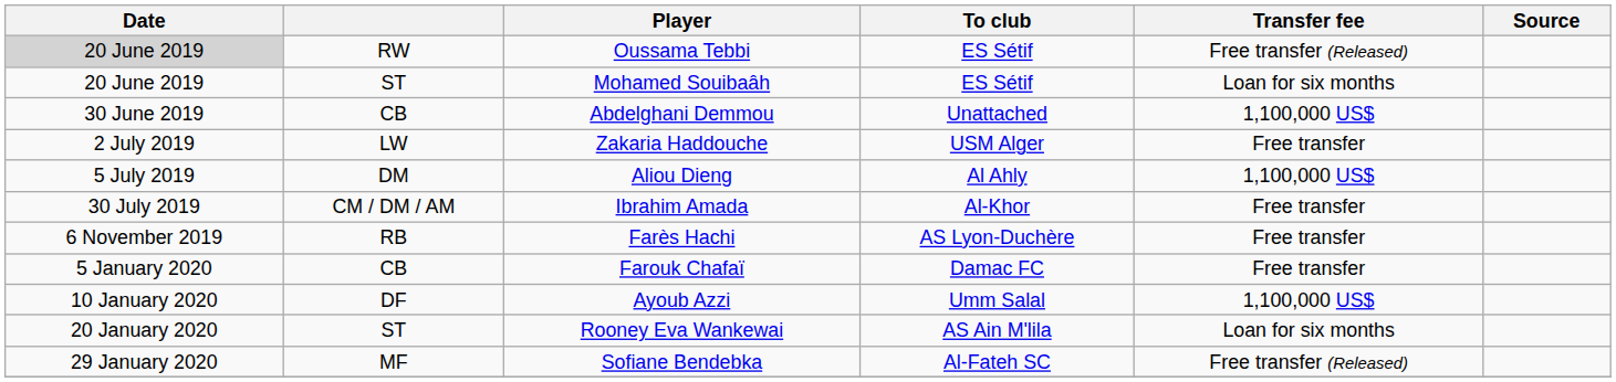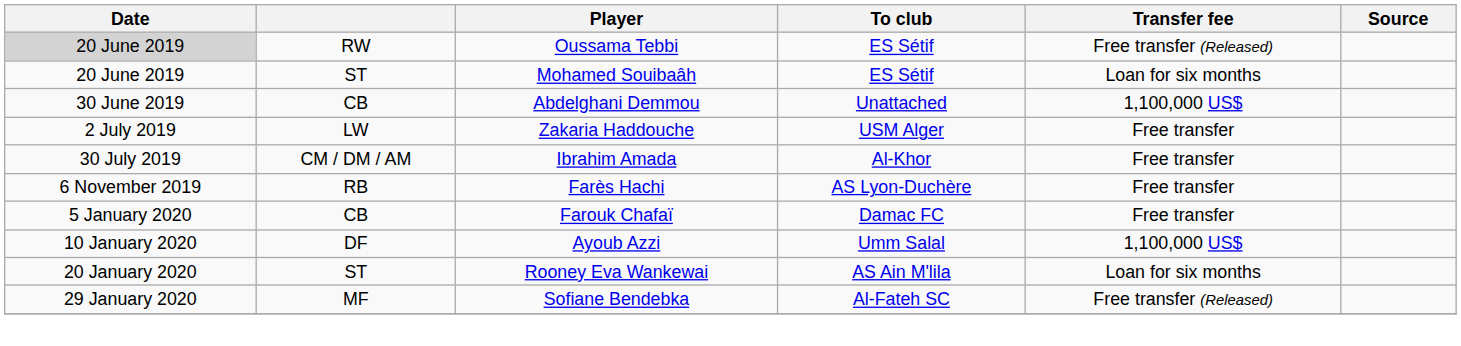- row: 5 July 2019 | DM | Aliou Dieng | Al Ahly | 1,100,000 US$
